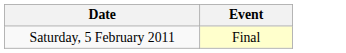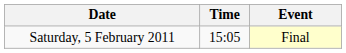+ column: Time | 15:05
